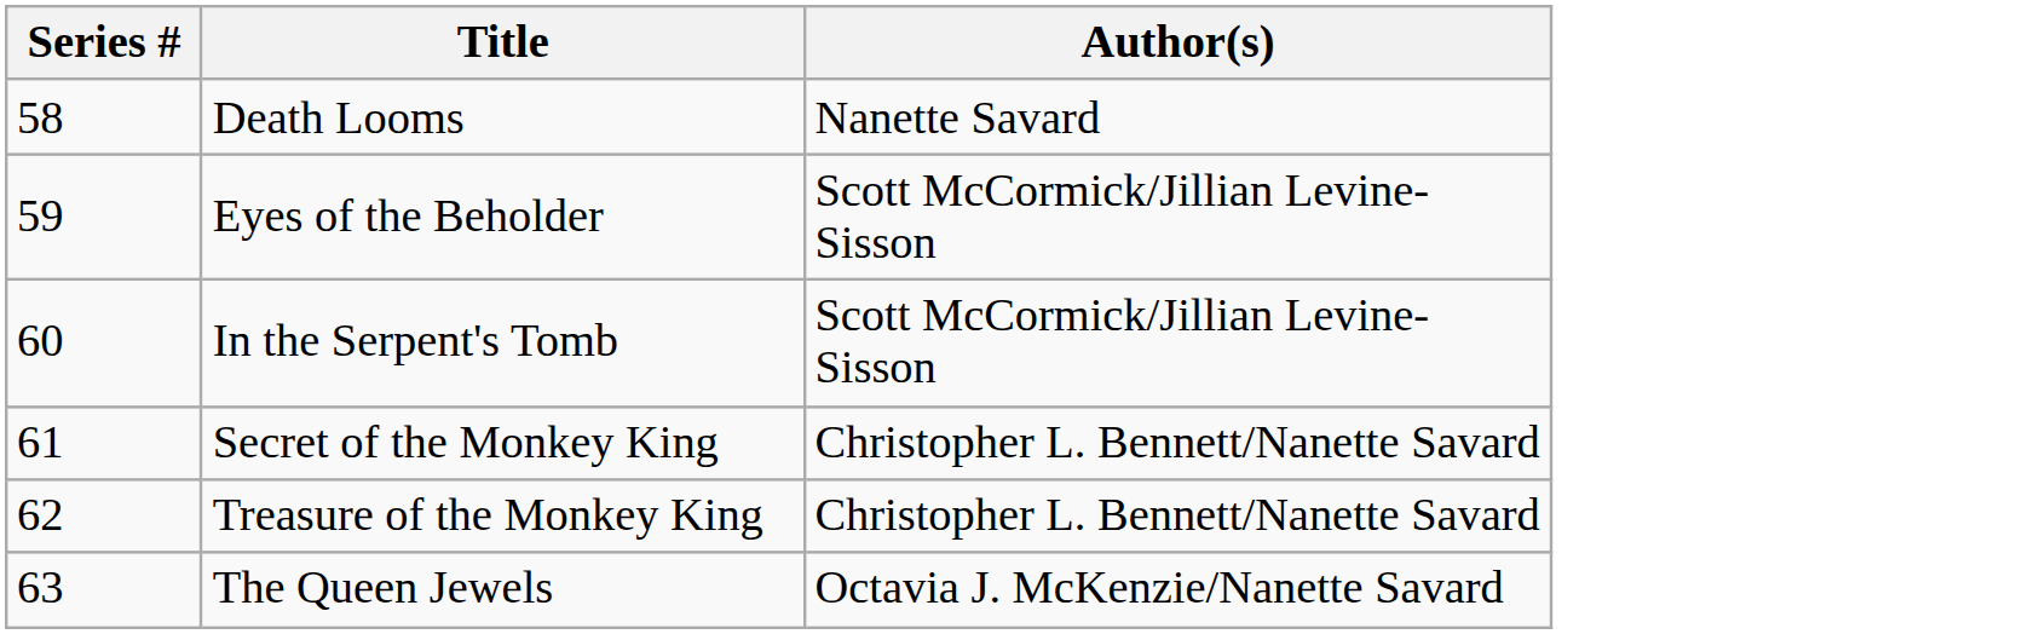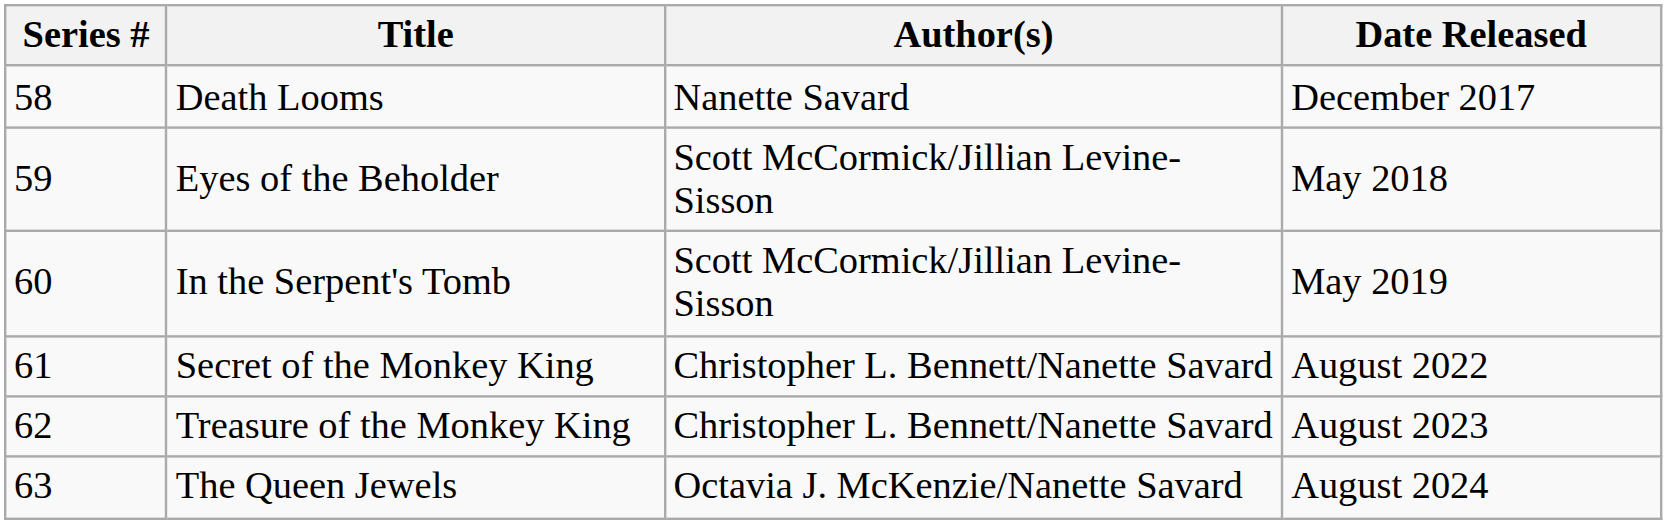+ column: Date Released | December 2017 | May 2018 | May 2019 | August 2022 | August 2023 | August 2024
